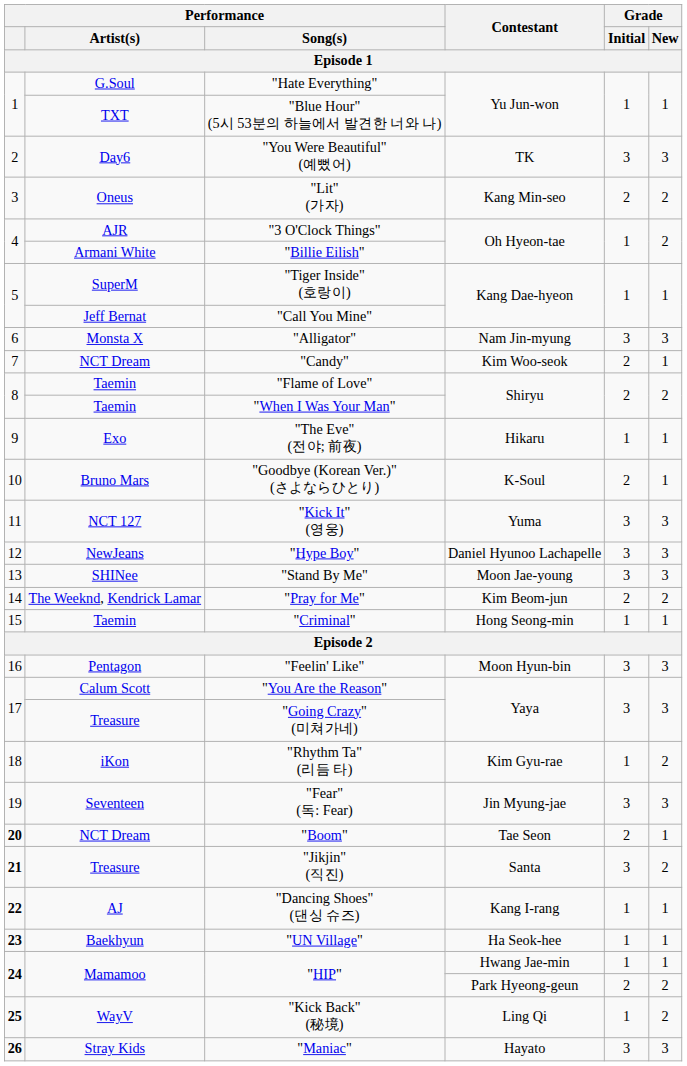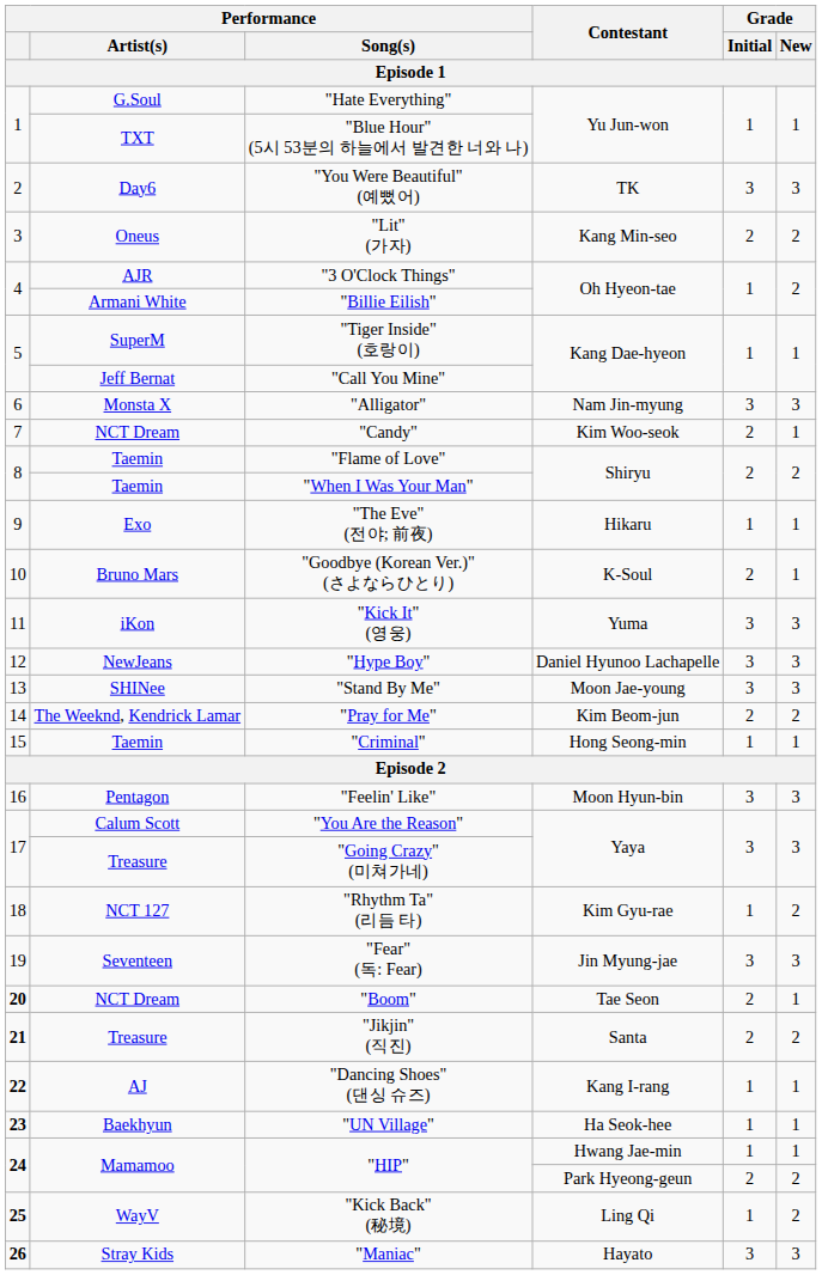"Kick It" (영웅) | Performance / Artist(s): NCT 127 -> iKon
"Rhythm Ta" (리듬 타) | Performance / Artist(s): iKon -> NCT 127
"Jikjin" (직진) | Grade / Initial: 3 -> 2
